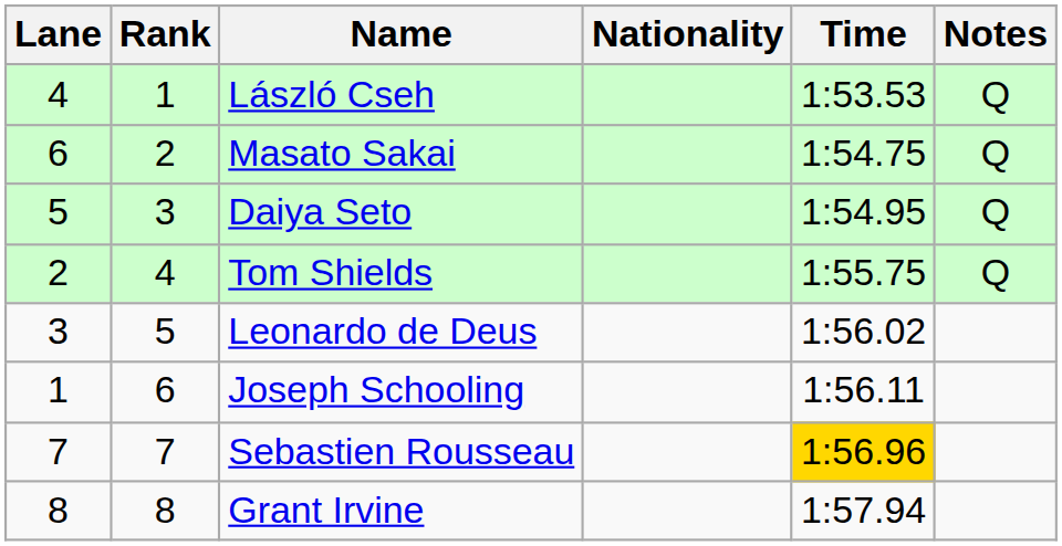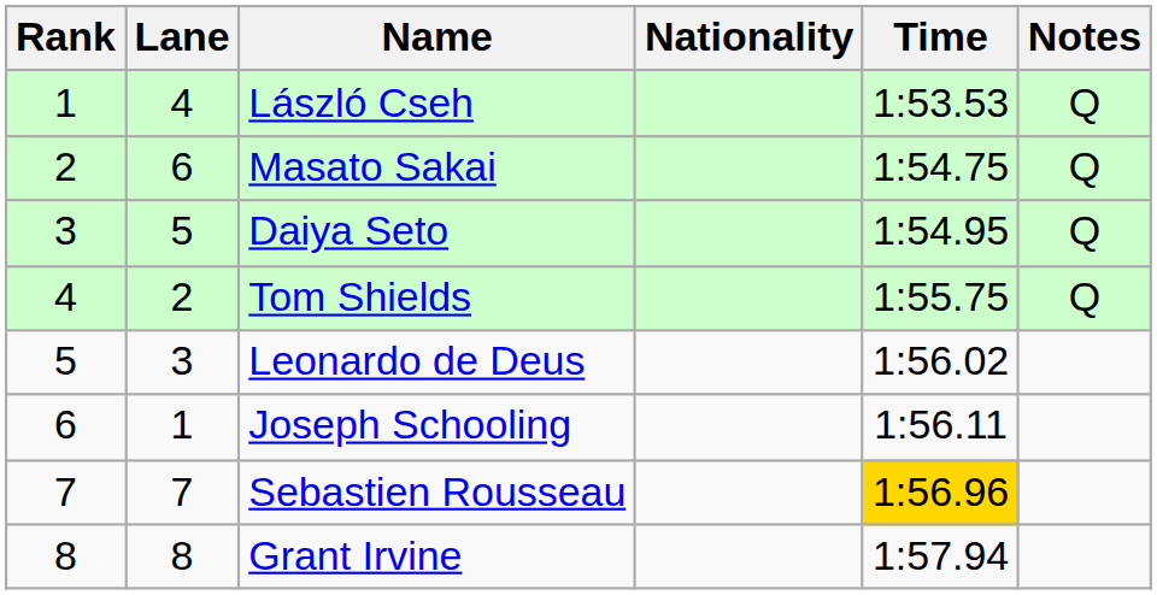columns swapped: Rank <-> Lane
